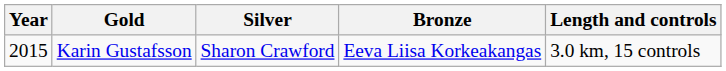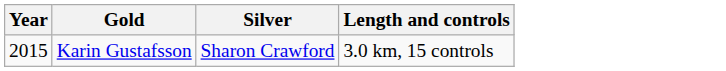- column: Bronze | Eeva Liisa Korkeakangas
